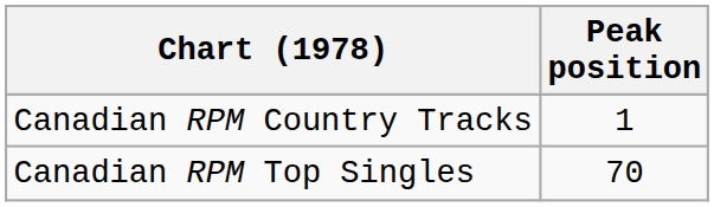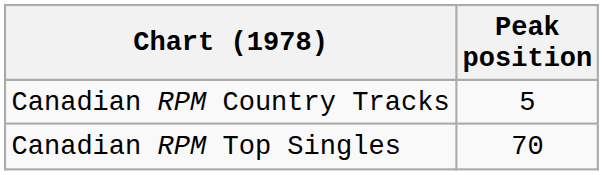Canadian RPM Country Tracks | Peak position: 1 -> 5
